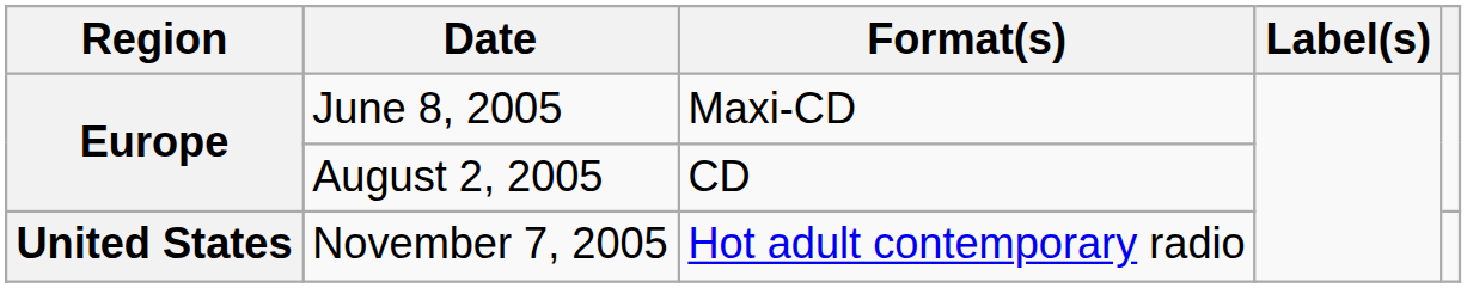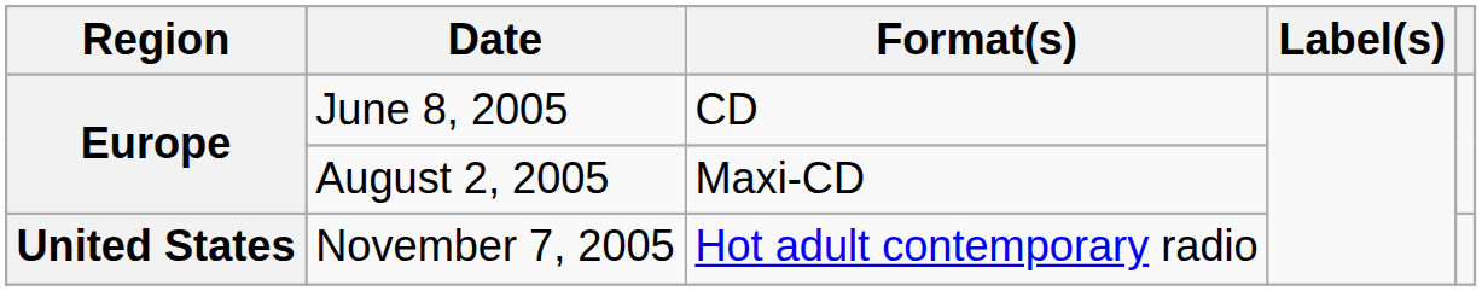June 8, 2005 | Format(s): Maxi-CD -> CD
August 2, 2005 | Format(s): CD -> Maxi-CD
